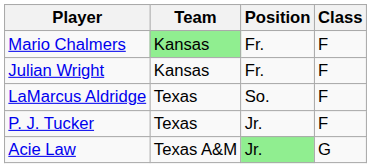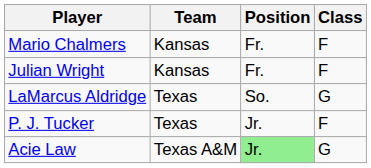Mario Chalmers | Team: lightgreen background -> no background
LaMarcus Aldridge | Class: F -> G
